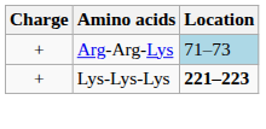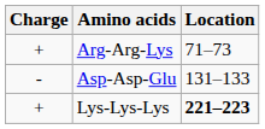Arg-Arg-Lys | Location: lightblue background -> no background
+ row: - | Asp-Asp-Glu | 131–133
